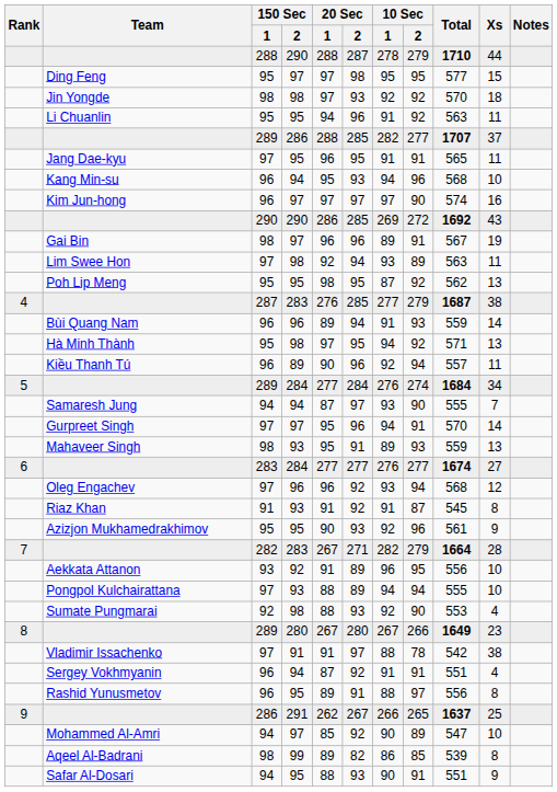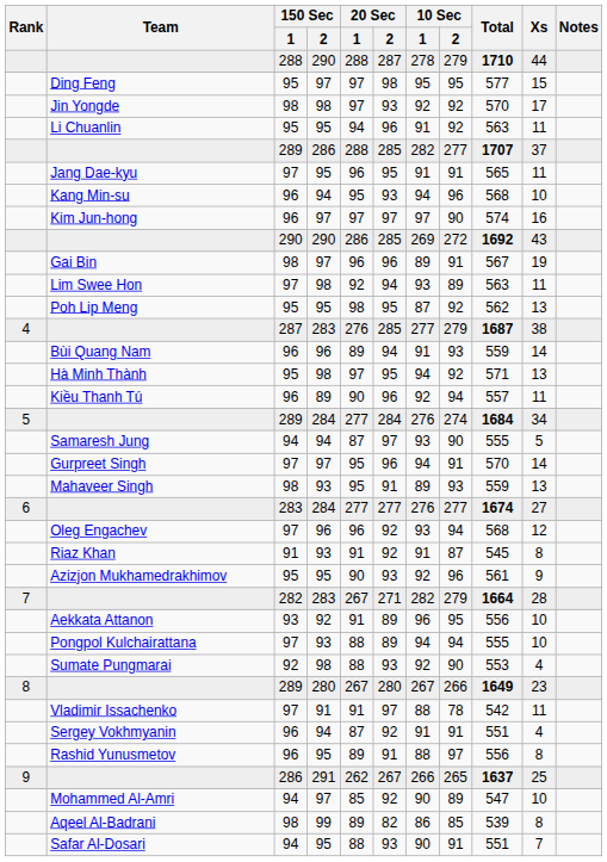Jin Yongde | Xs: 18 -> 17
Samaresh Jung | Xs: 7 -> 5
Vladimir Issachenko | Xs: 38 -> 11
Safar Al-Dosari | Xs: 9 -> 7
